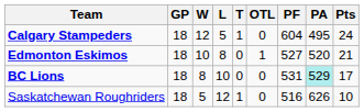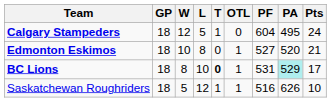BC Lions | T: normal -> bold
BC Lions | OTL: 0 -> 1
Saskatchewan Roughriders | OTL: 0 -> 1
